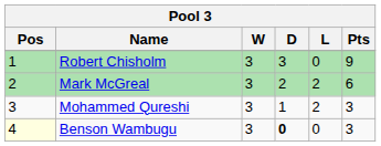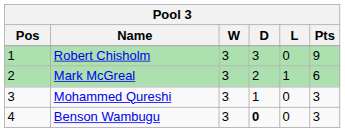Mark McGreal | L: 2 -> 1
Mohammed Qureshi | L: 2 -> 0
Benson Wambugu | Pos: lightyellow background -> no background
